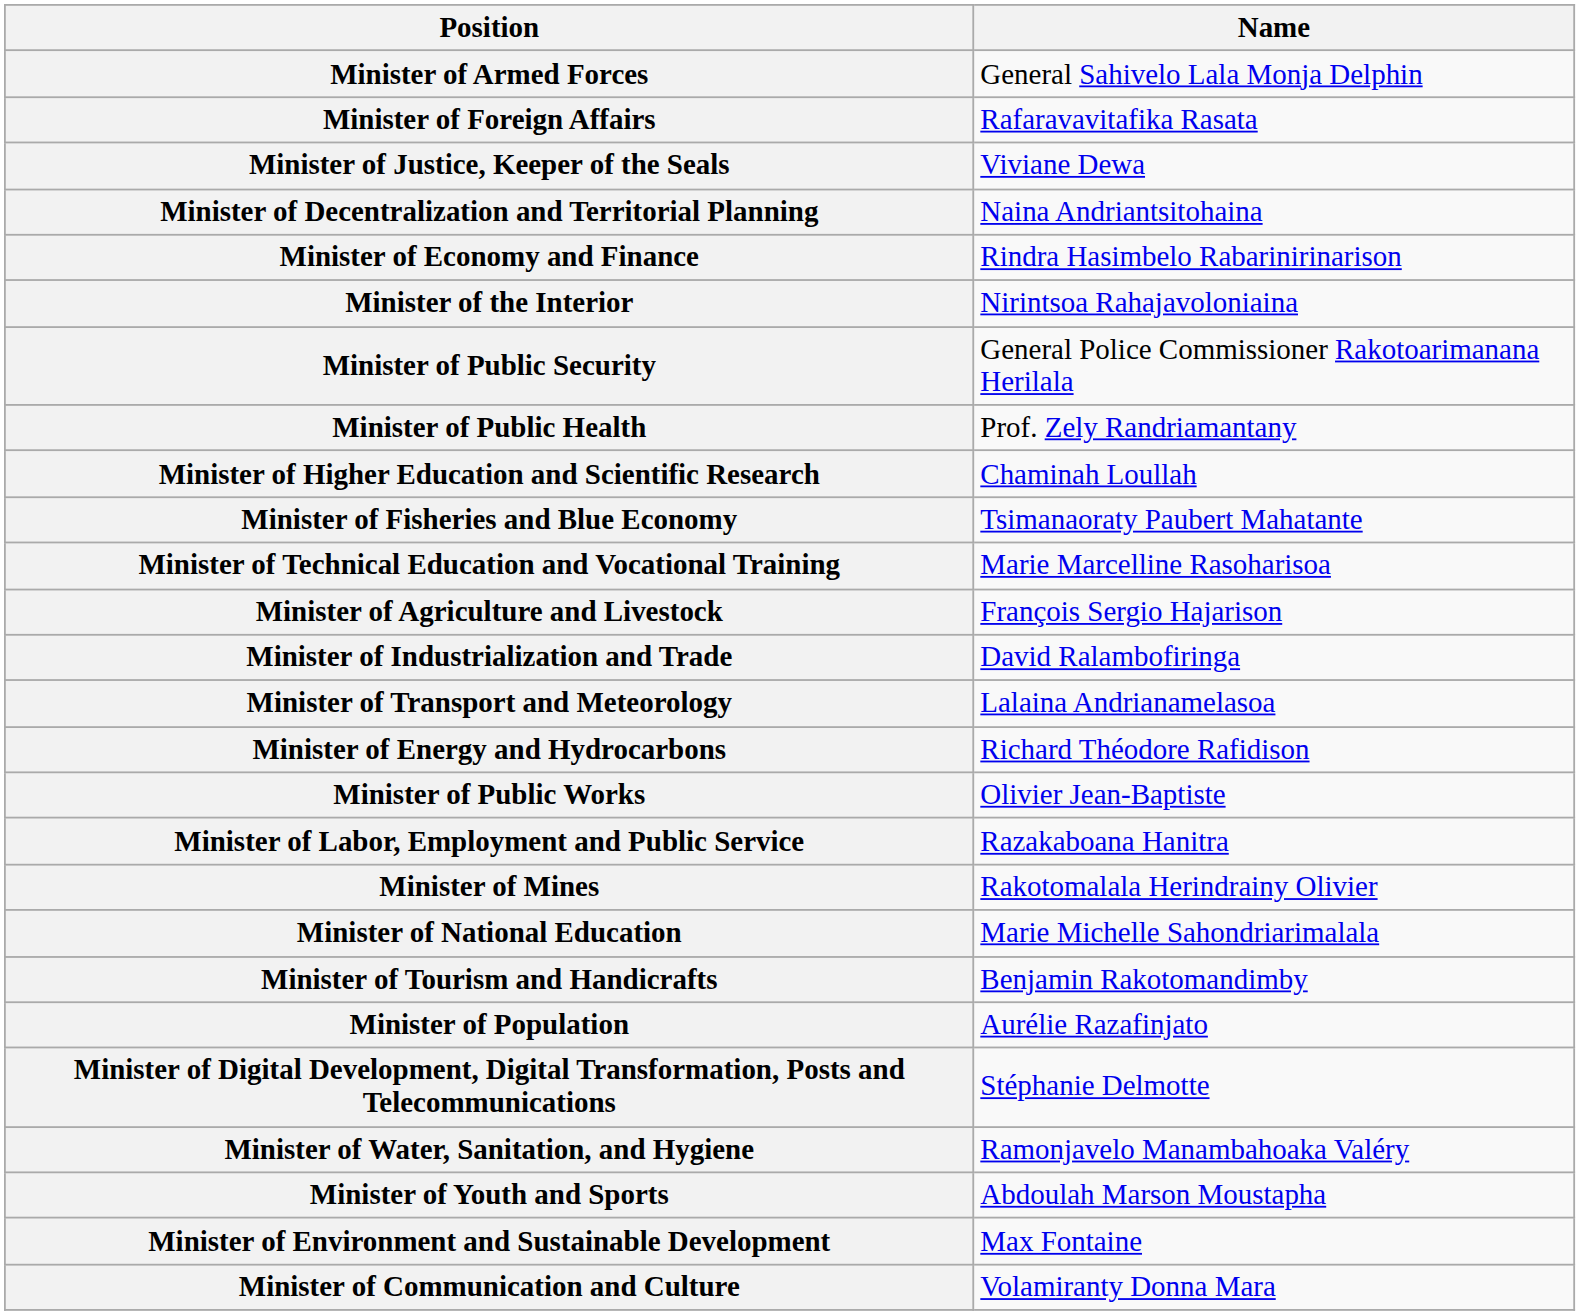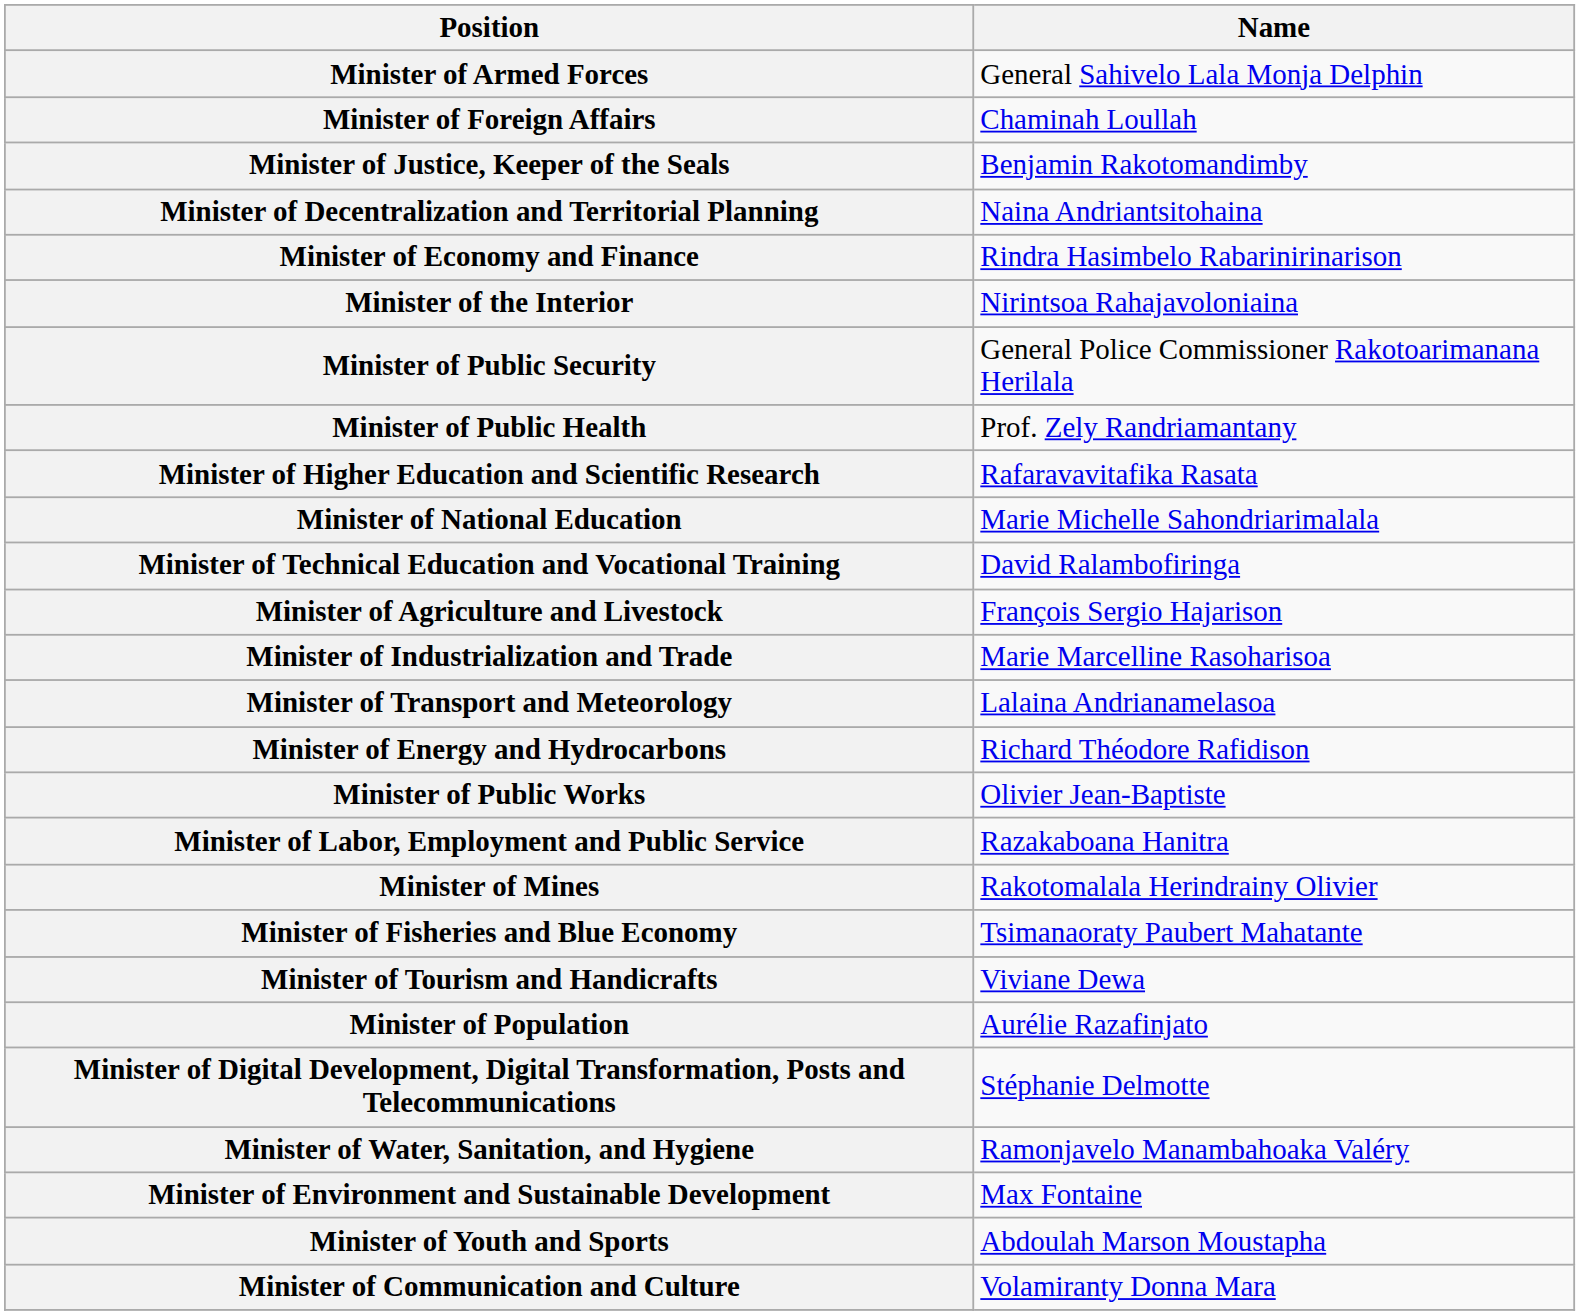Minister of Foreign Affairs | Name: Rafaravavitafika Rasata -> Chaminah Loullah
Minister of Justice, Keeper of the Seals | Name: Viviane Dewa -> Benjamin Rakotomandimby
Minister of Higher Education and Scientific Research | Name: Chaminah Loullah -> Rafaravavitafika Rasata
rows swapped: Minister of National Education <-> Minister of Fisheries and Blue Economy
Minister of Technical Education and Vocational Training | Name: Marie Marcelline Rasoharisoa -> David Ralambofiringa
Minister of Industrialization and Trade | Name: David Ralambofiringa -> Marie Marcelline Rasoharisoa
Minister of Tourism and Handicrafts | Name: Benjamin Rakotomandimby -> Viviane Dewa
rows swapped: Minister of Environment and Sustainable Development <-> Minister of Youth and Sports
